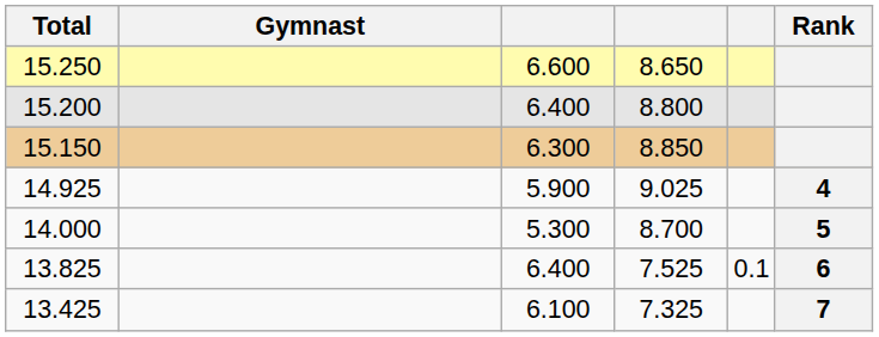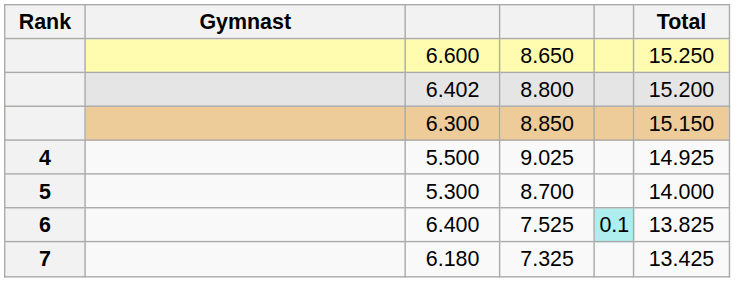columns swapped: Rank <-> Total
8.800 | column 3: 6.400 -> 6.402
9.025 | column 3: 5.900 -> 5.500
7.525 | column 5: no background -> paleturquoise background
7.325 | column 3: 6.100 -> 6.180
